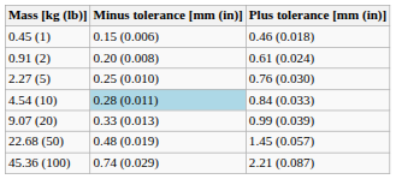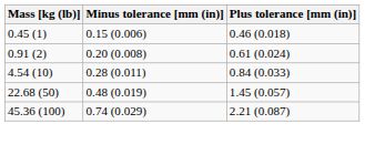- row: 2.27 (5) | 0.25 (0.010) | 0.76 (0.030)
4.54 (10) | Minus tolerance [mm (in)]: lightblue background -> no background
- row: 9.07 (20) | 0.33 (0.013) | 0.99 (0.039)
